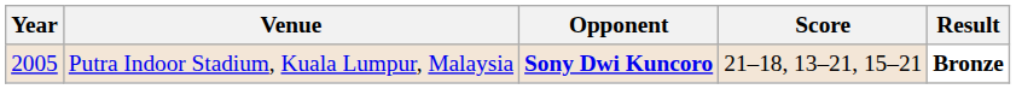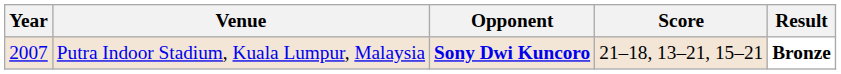Putra Indoor Stadium, Kuala Lumpur, Malaysia | Year: 2005 -> 2007
